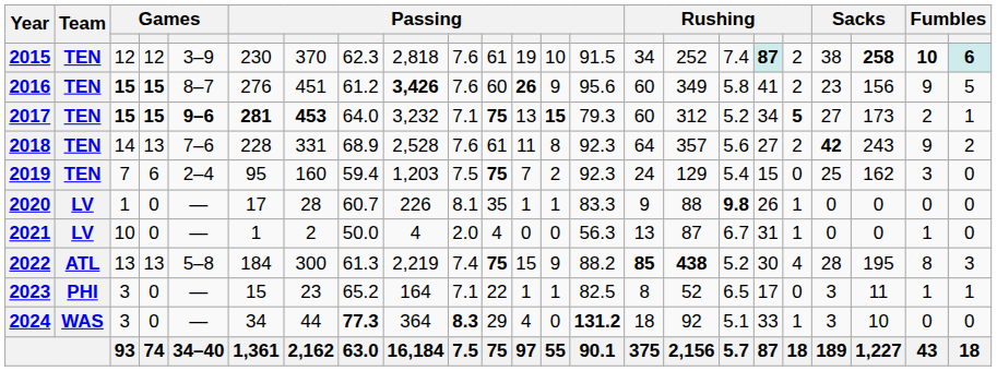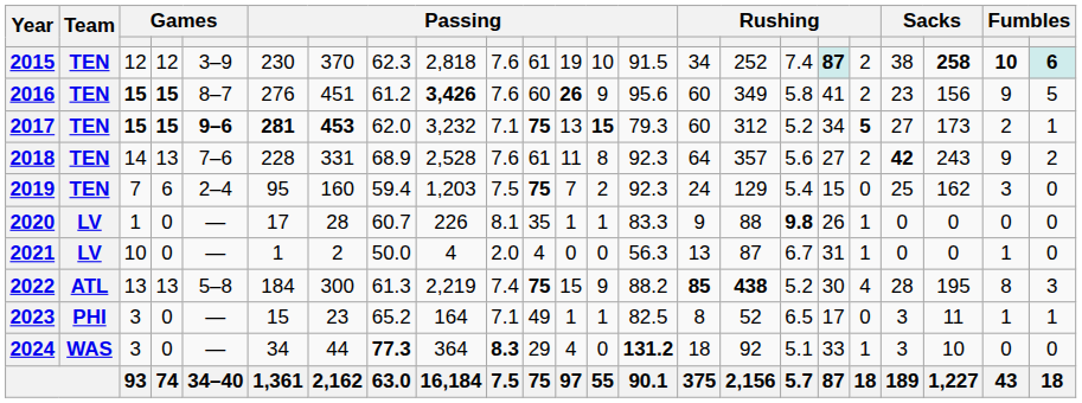2017 | column 8: 64.0 -> 62.0
2023 | column 11: 22 -> 49
